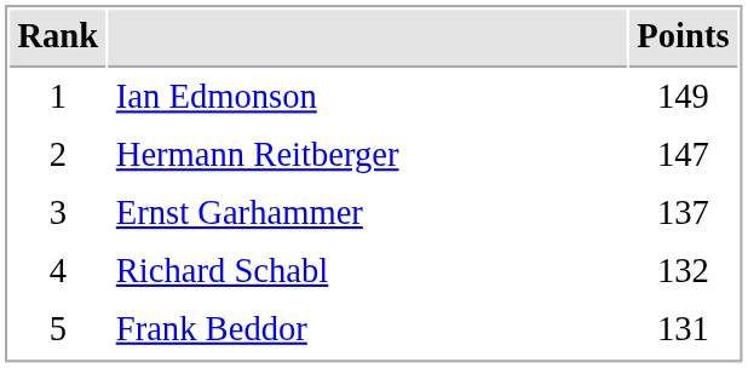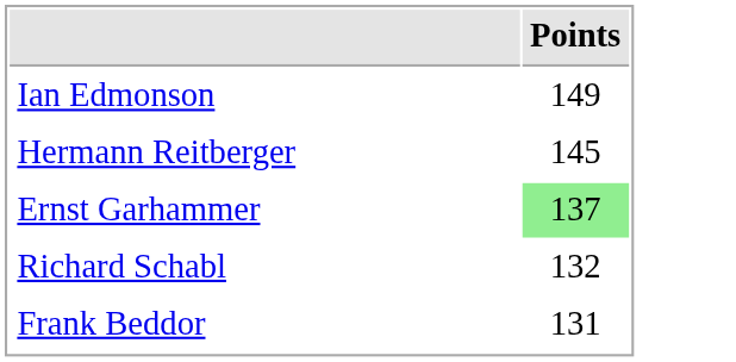- column: Rank | 1 | 2 | 3 | 4 | 5
Hermann Reitberger | Points: 147 -> 145
Ernst Garhammer | Points: no background -> lightgreen background
